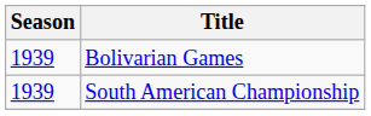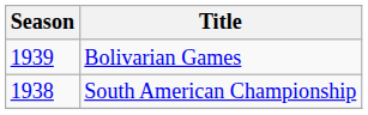South American Championship | Season: 1939 -> 1938
